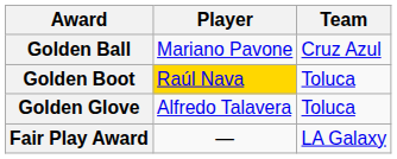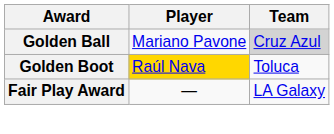Golden Ball | Team: no background -> lightgrey background
- row: Golden Glove | Alfredo Talavera | Toluca
